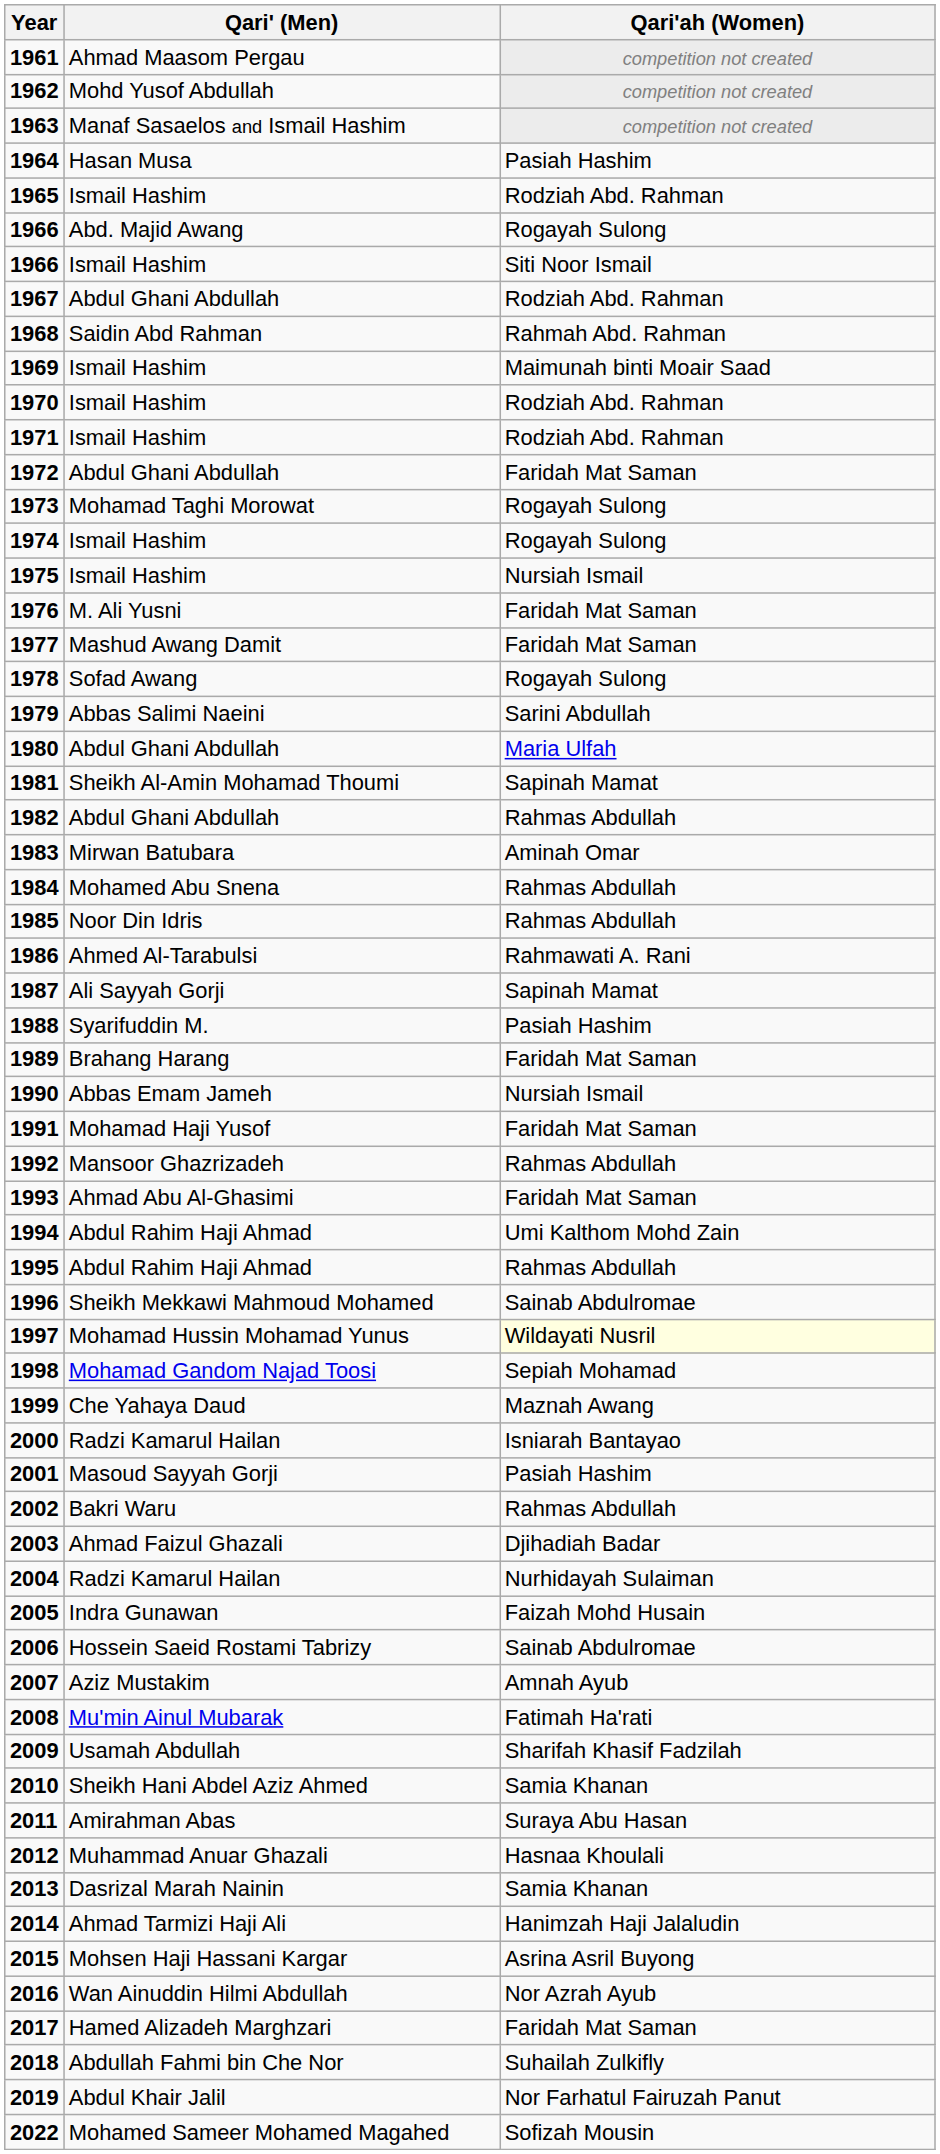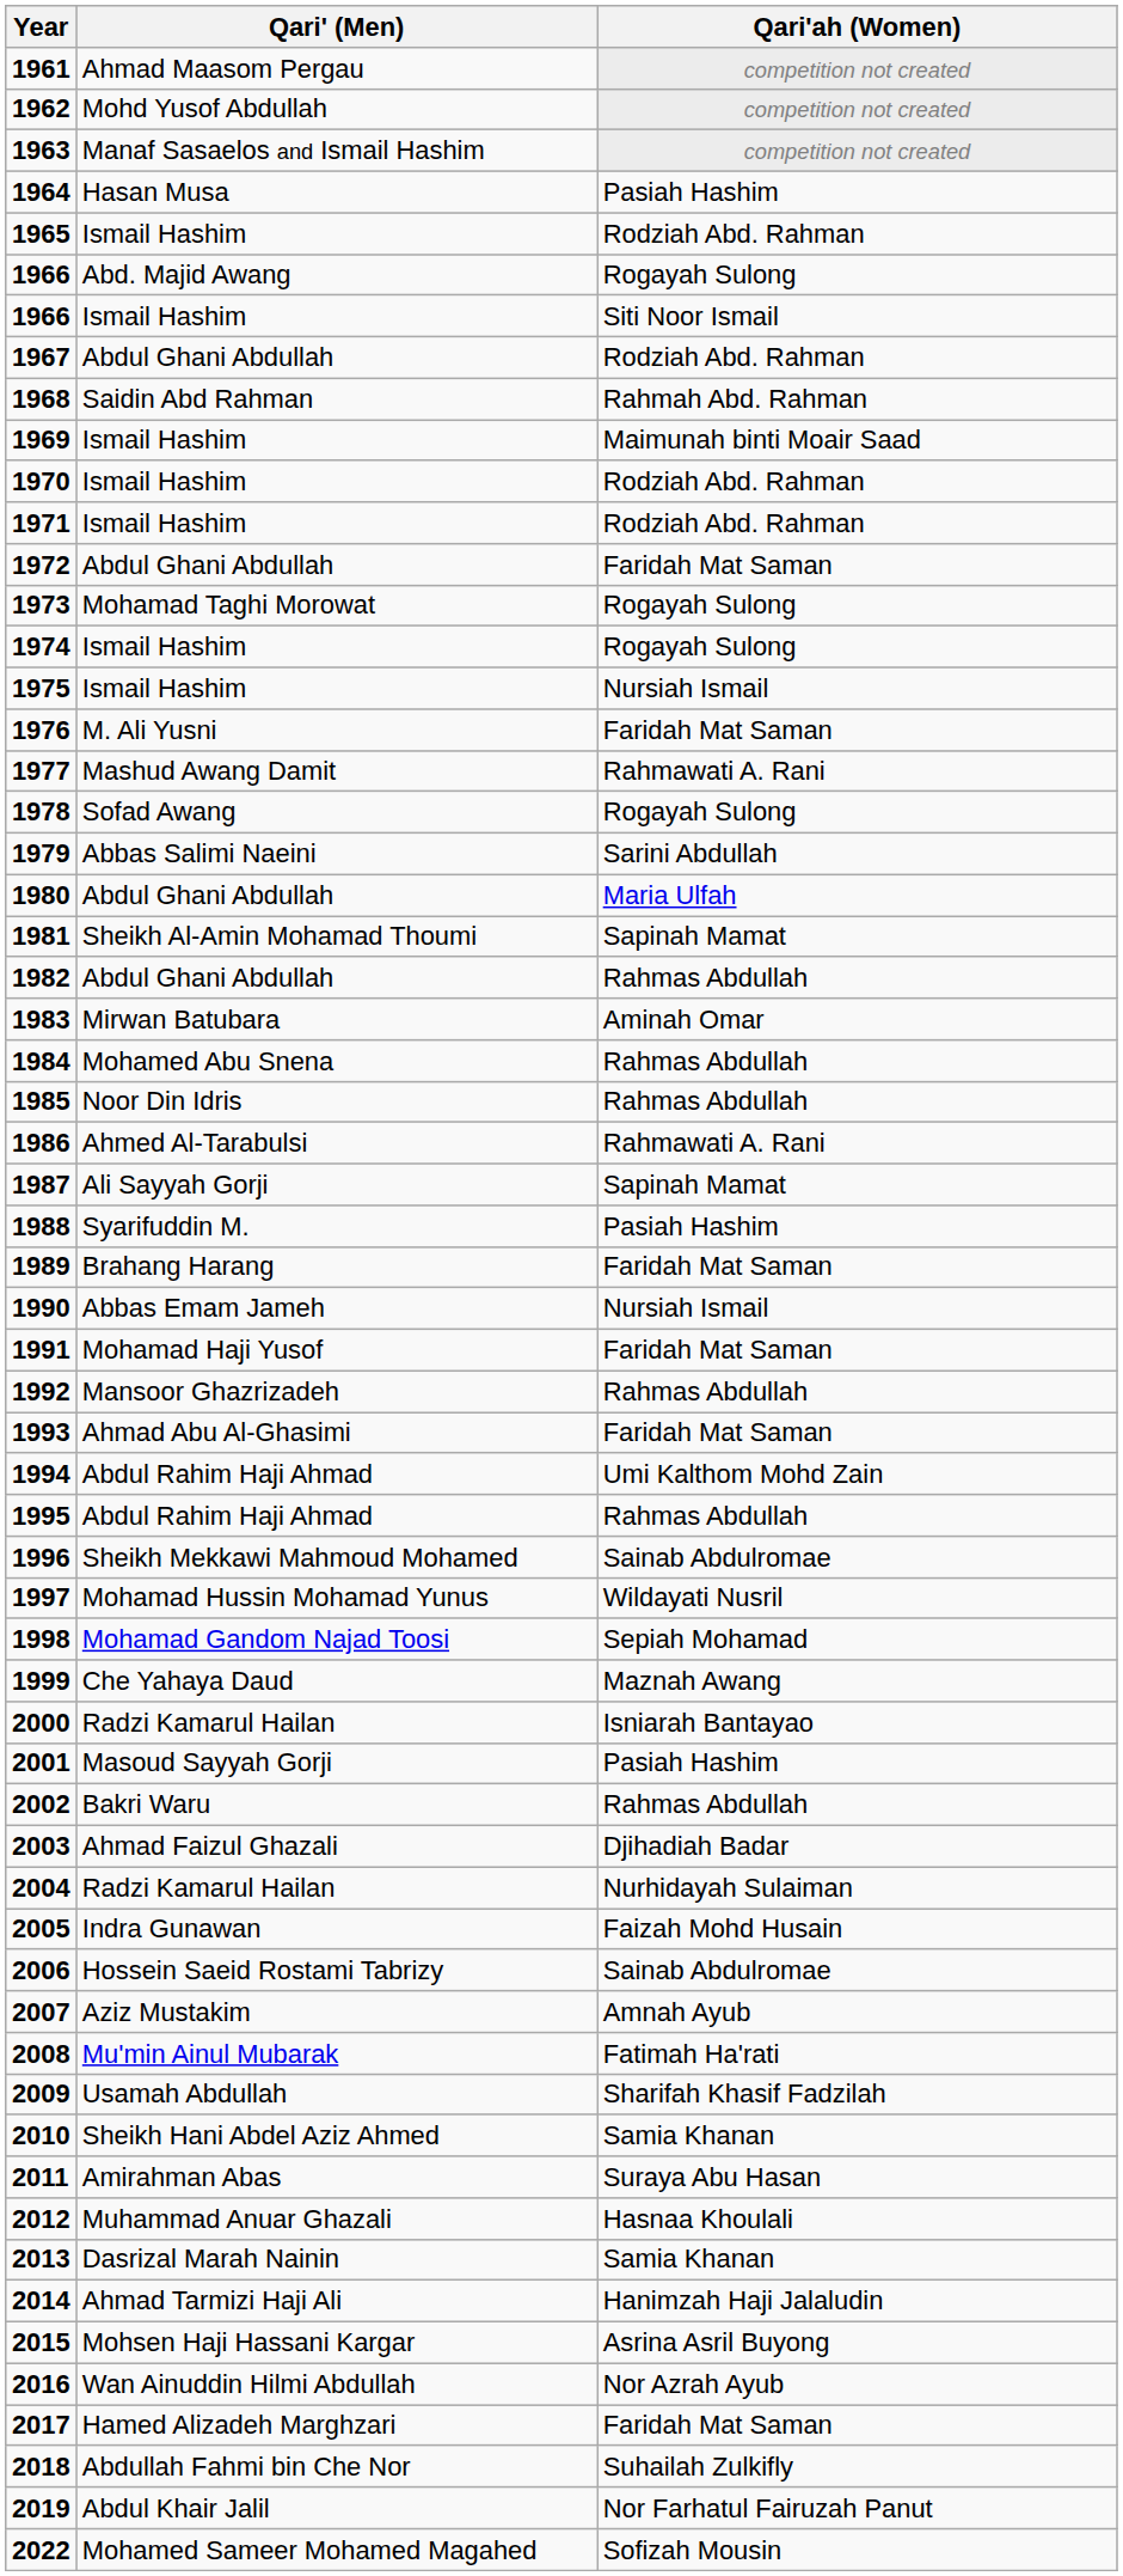1977 | Qari'ah (Women): Faridah Mat Saman -> Rahmawati A. Rani
1997 | Qari'ah (Women): lightyellow background -> no background
